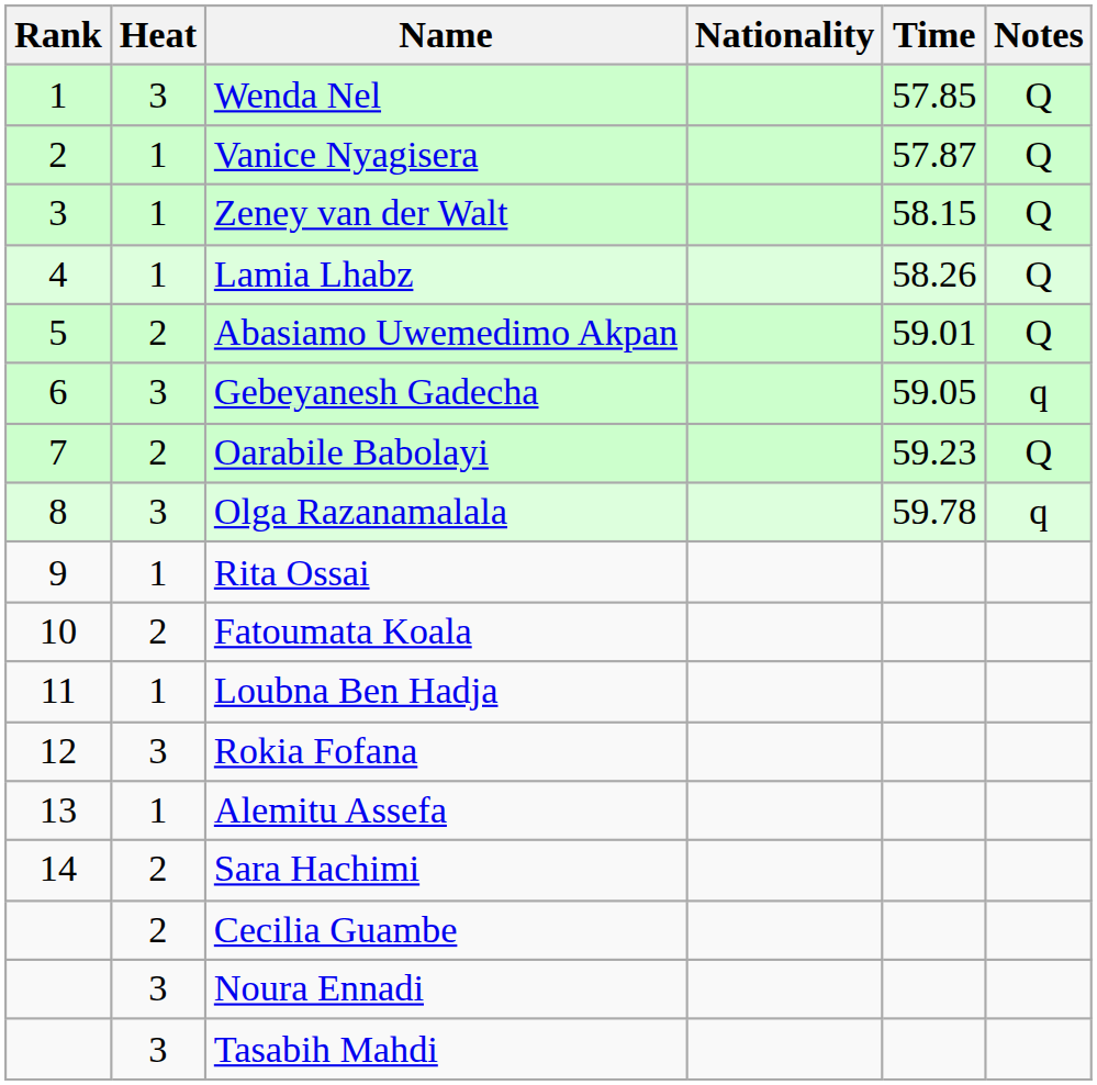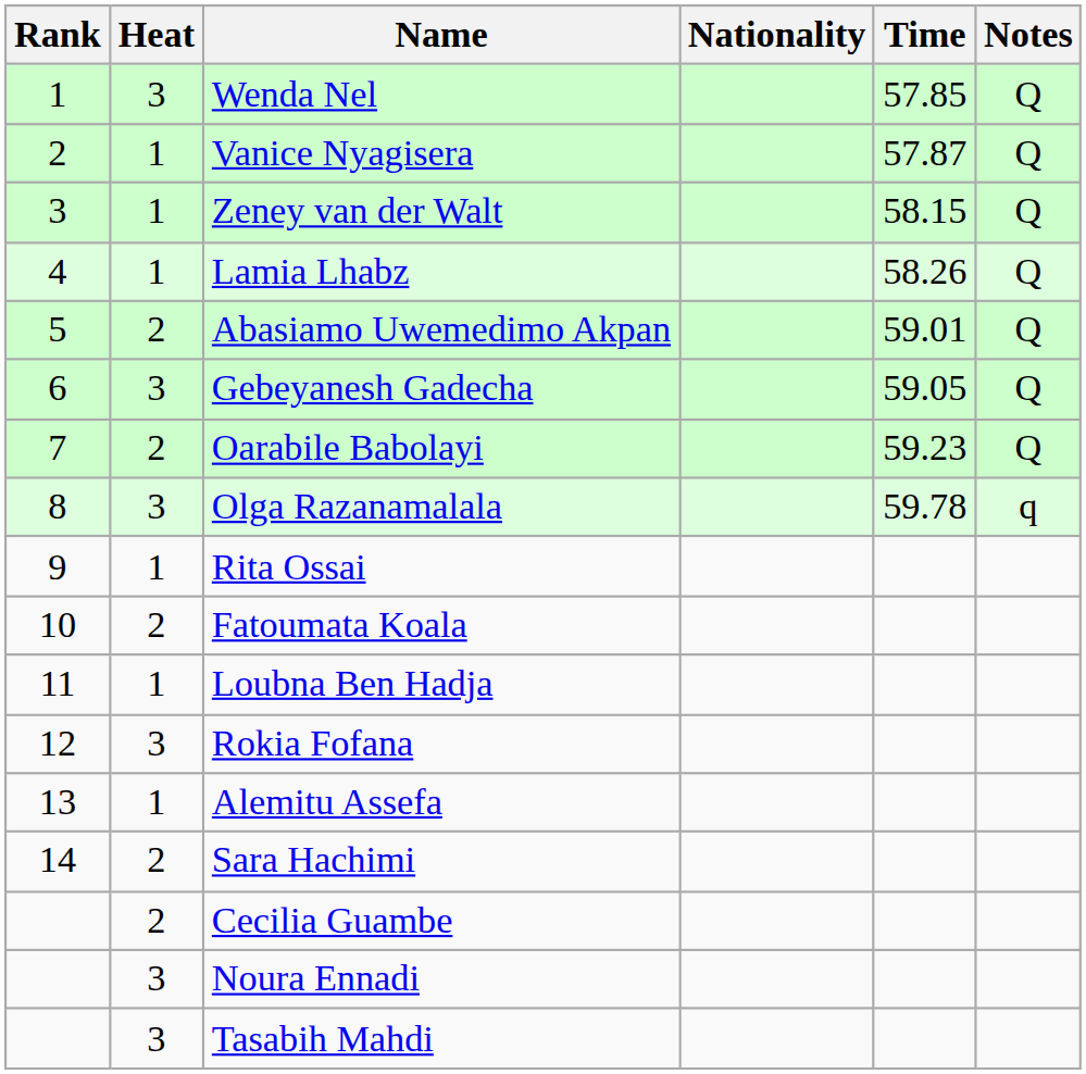Gebeyanesh Gadecha | Notes: q -> Q
